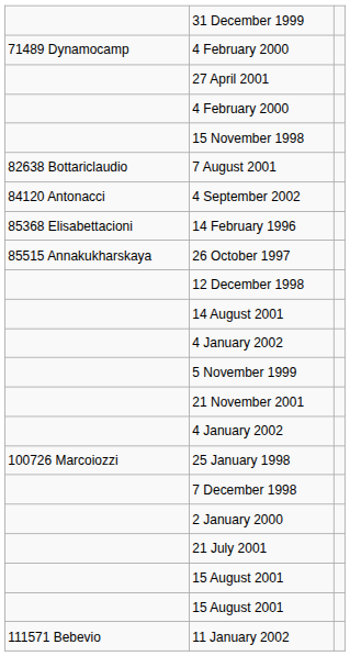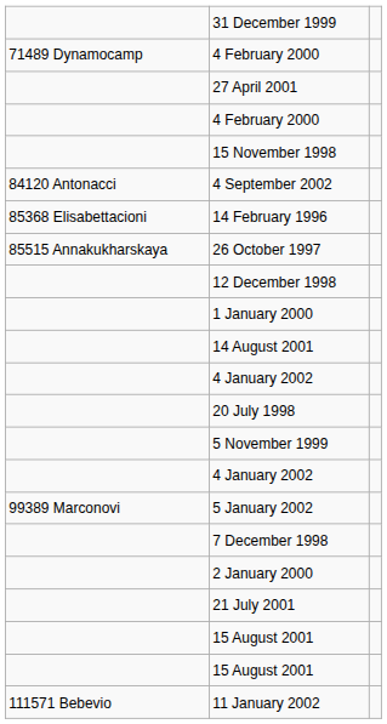- row: 82638 Bottariclaudio | 7 August 2001
+ row: 1 January 2000
+ row: 20 July 1998
- row: 21 November 2001
+ row: 99389 Marconovi | 5 January 2002
- row: 100726 Marcoiozzi | 25 January 1998
